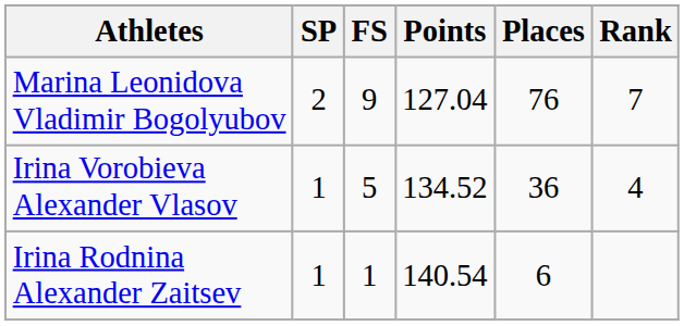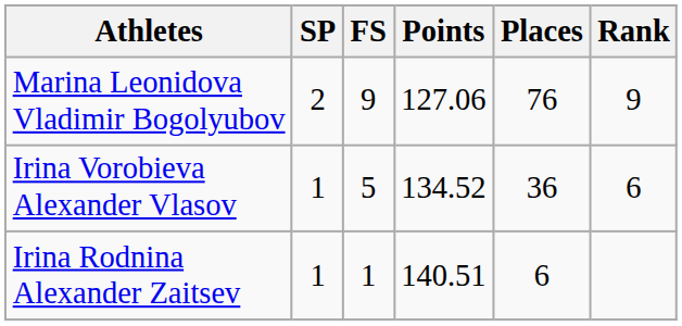Marina Leonidova Vladimir Bogolyubov | Points: 127.04 -> 127.06
Marina Leonidova Vladimir Bogolyubov | Rank: 7 -> 9
Irina Vorobieva Alexander Vlasov | Rank: 4 -> 6
Irina Rodnina Alexander Zaitsev | Points: 140.54 -> 140.51
